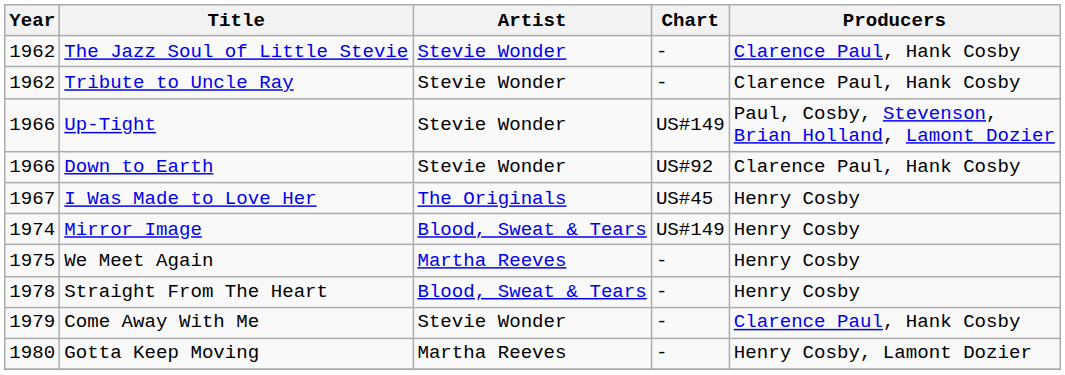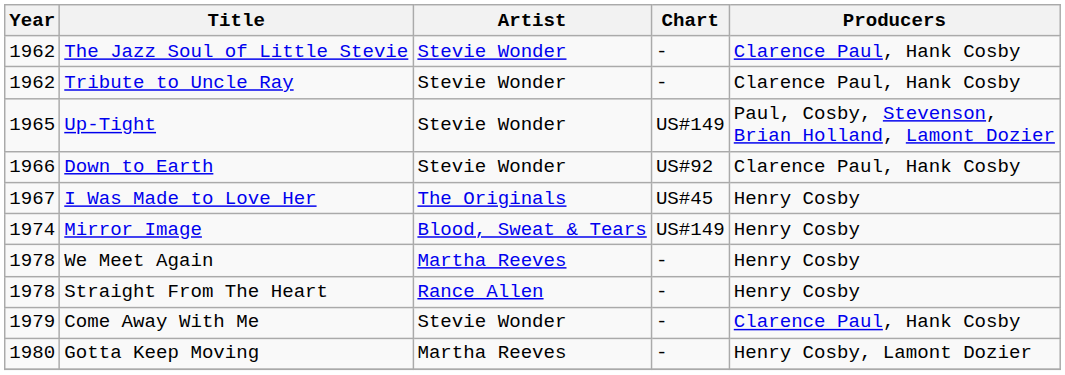Up-Tight | Year: 1966 -> 1965
We Meet Again | Year: 1975 -> 1978
Straight From The Heart | Artist: Blood, Sweat & Tears -> Rance Allen
